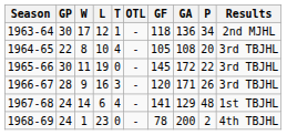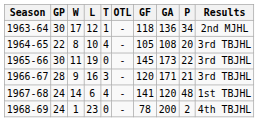1965-66 | GA: 172 -> 173
1966-67 | P: 26 -> 21
1967-68 | GA: 129 -> 120
